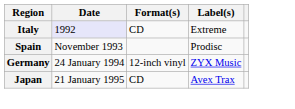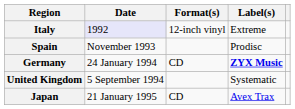Italy | Format(s): CD -> 12-inch vinyl
Germany | Format(s): 12-inch vinyl -> CD
Germany | Label(s): normal -> bold
+ row: United Kingdom | 5 September 1994 | Systematic
